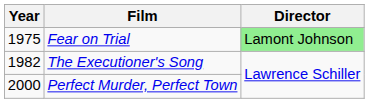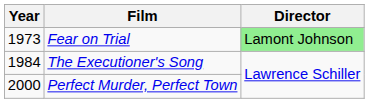Fear on Trial | Year: 1975 -> 1973
The Executioner's Song | Year: 1982 -> 1984
